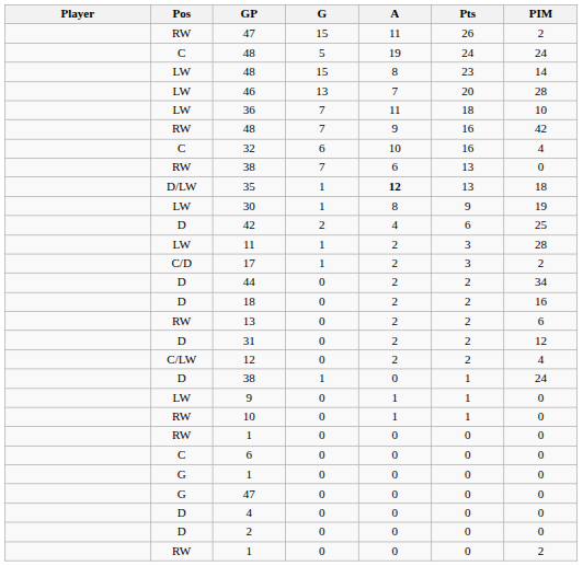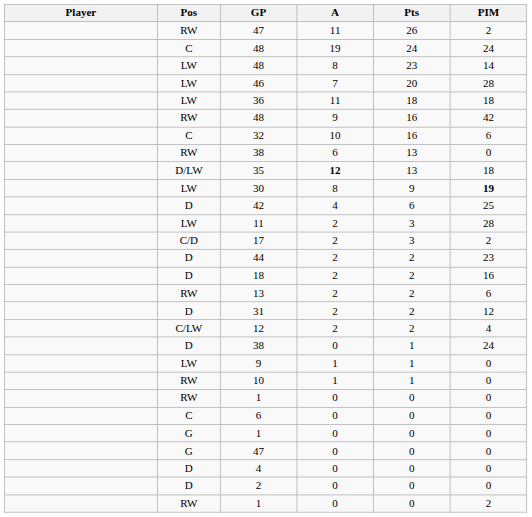- column: G | 15 | 5 | 15 | 13 | 7 | 7 | 6 | 7 | 1 | 1 | 2 | 1 | 1 | 0 | 0 | 0 | 0 | 0 | 1 | 0 | 0 | 0 | 0 | 0 | 0 | 0 | 0 | 0
36 | PIM: 10 -> 18
32 | PIM: 4 -> 6
30 | PIM: normal -> bold
44 | PIM: 34 -> 23
